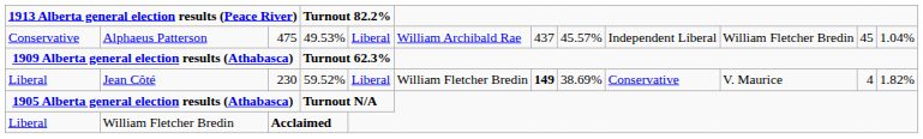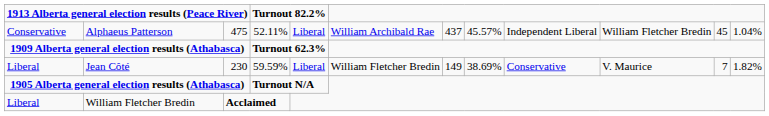Alphaeus Patterson | column 4: 49.53% -> 52.11%
Jean Côté | column 4: 59.52% -> 59.59%
Jean Côté | column 7: bold -> normal
Jean Côté | column 11: 4 -> 7
